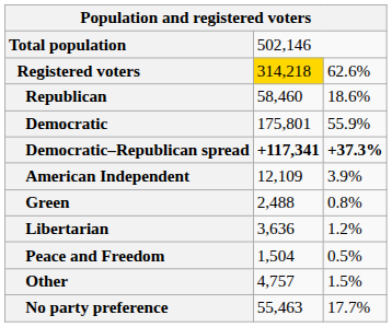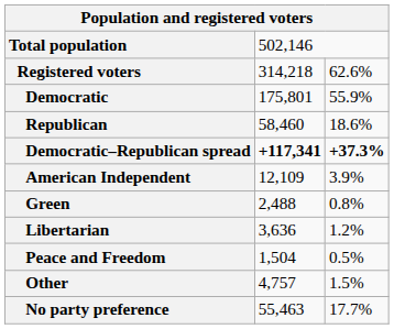Registered voters | column 2: gold background -> no background
rows swapped: Democratic <-> Republican
